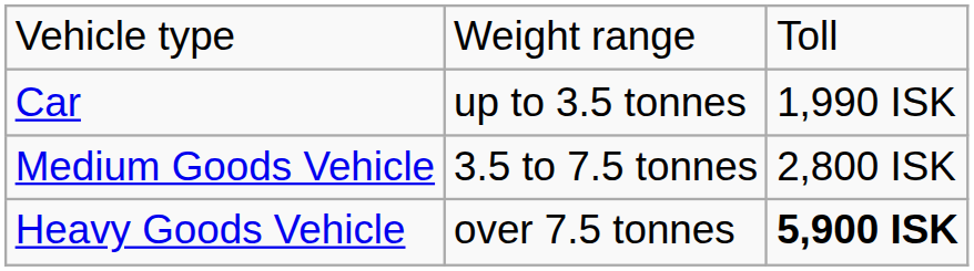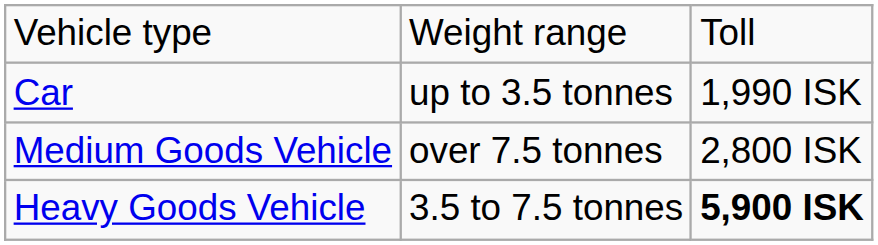Medium Goods Vehicle | column 2: 3.5 to 7.5 tonnes -> over 7.5 tonnes
Heavy Goods Vehicle | column 2: over 7.5 tonnes -> 3.5 to 7.5 tonnes
